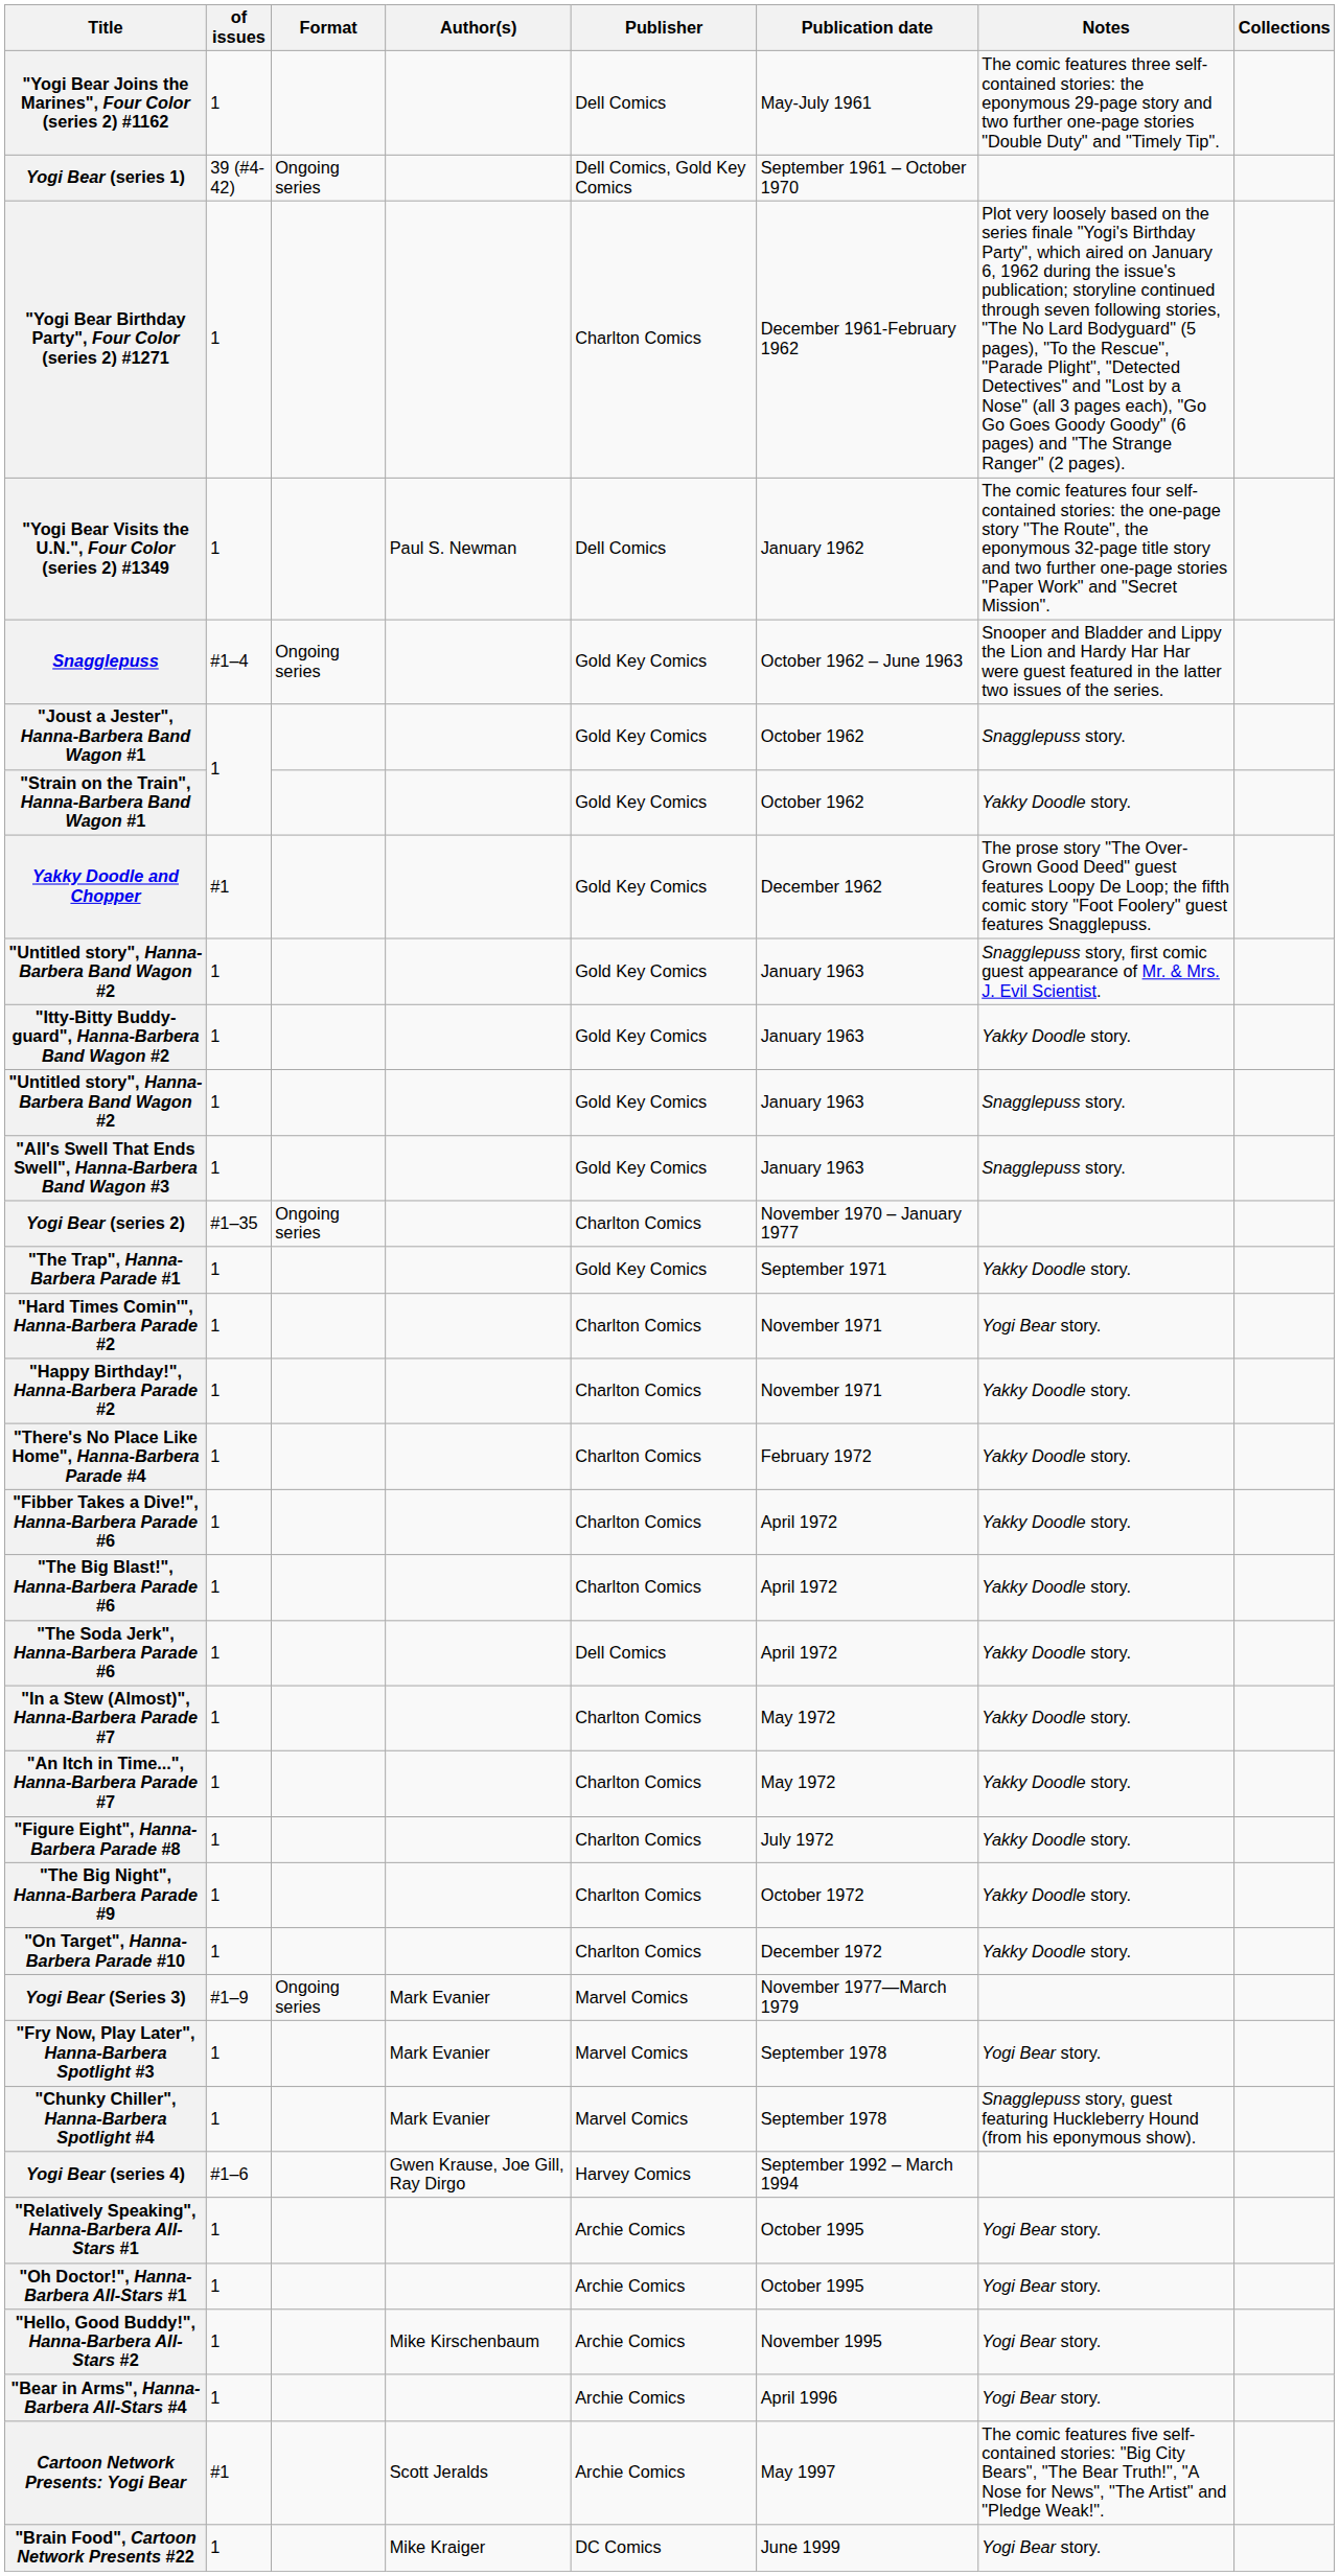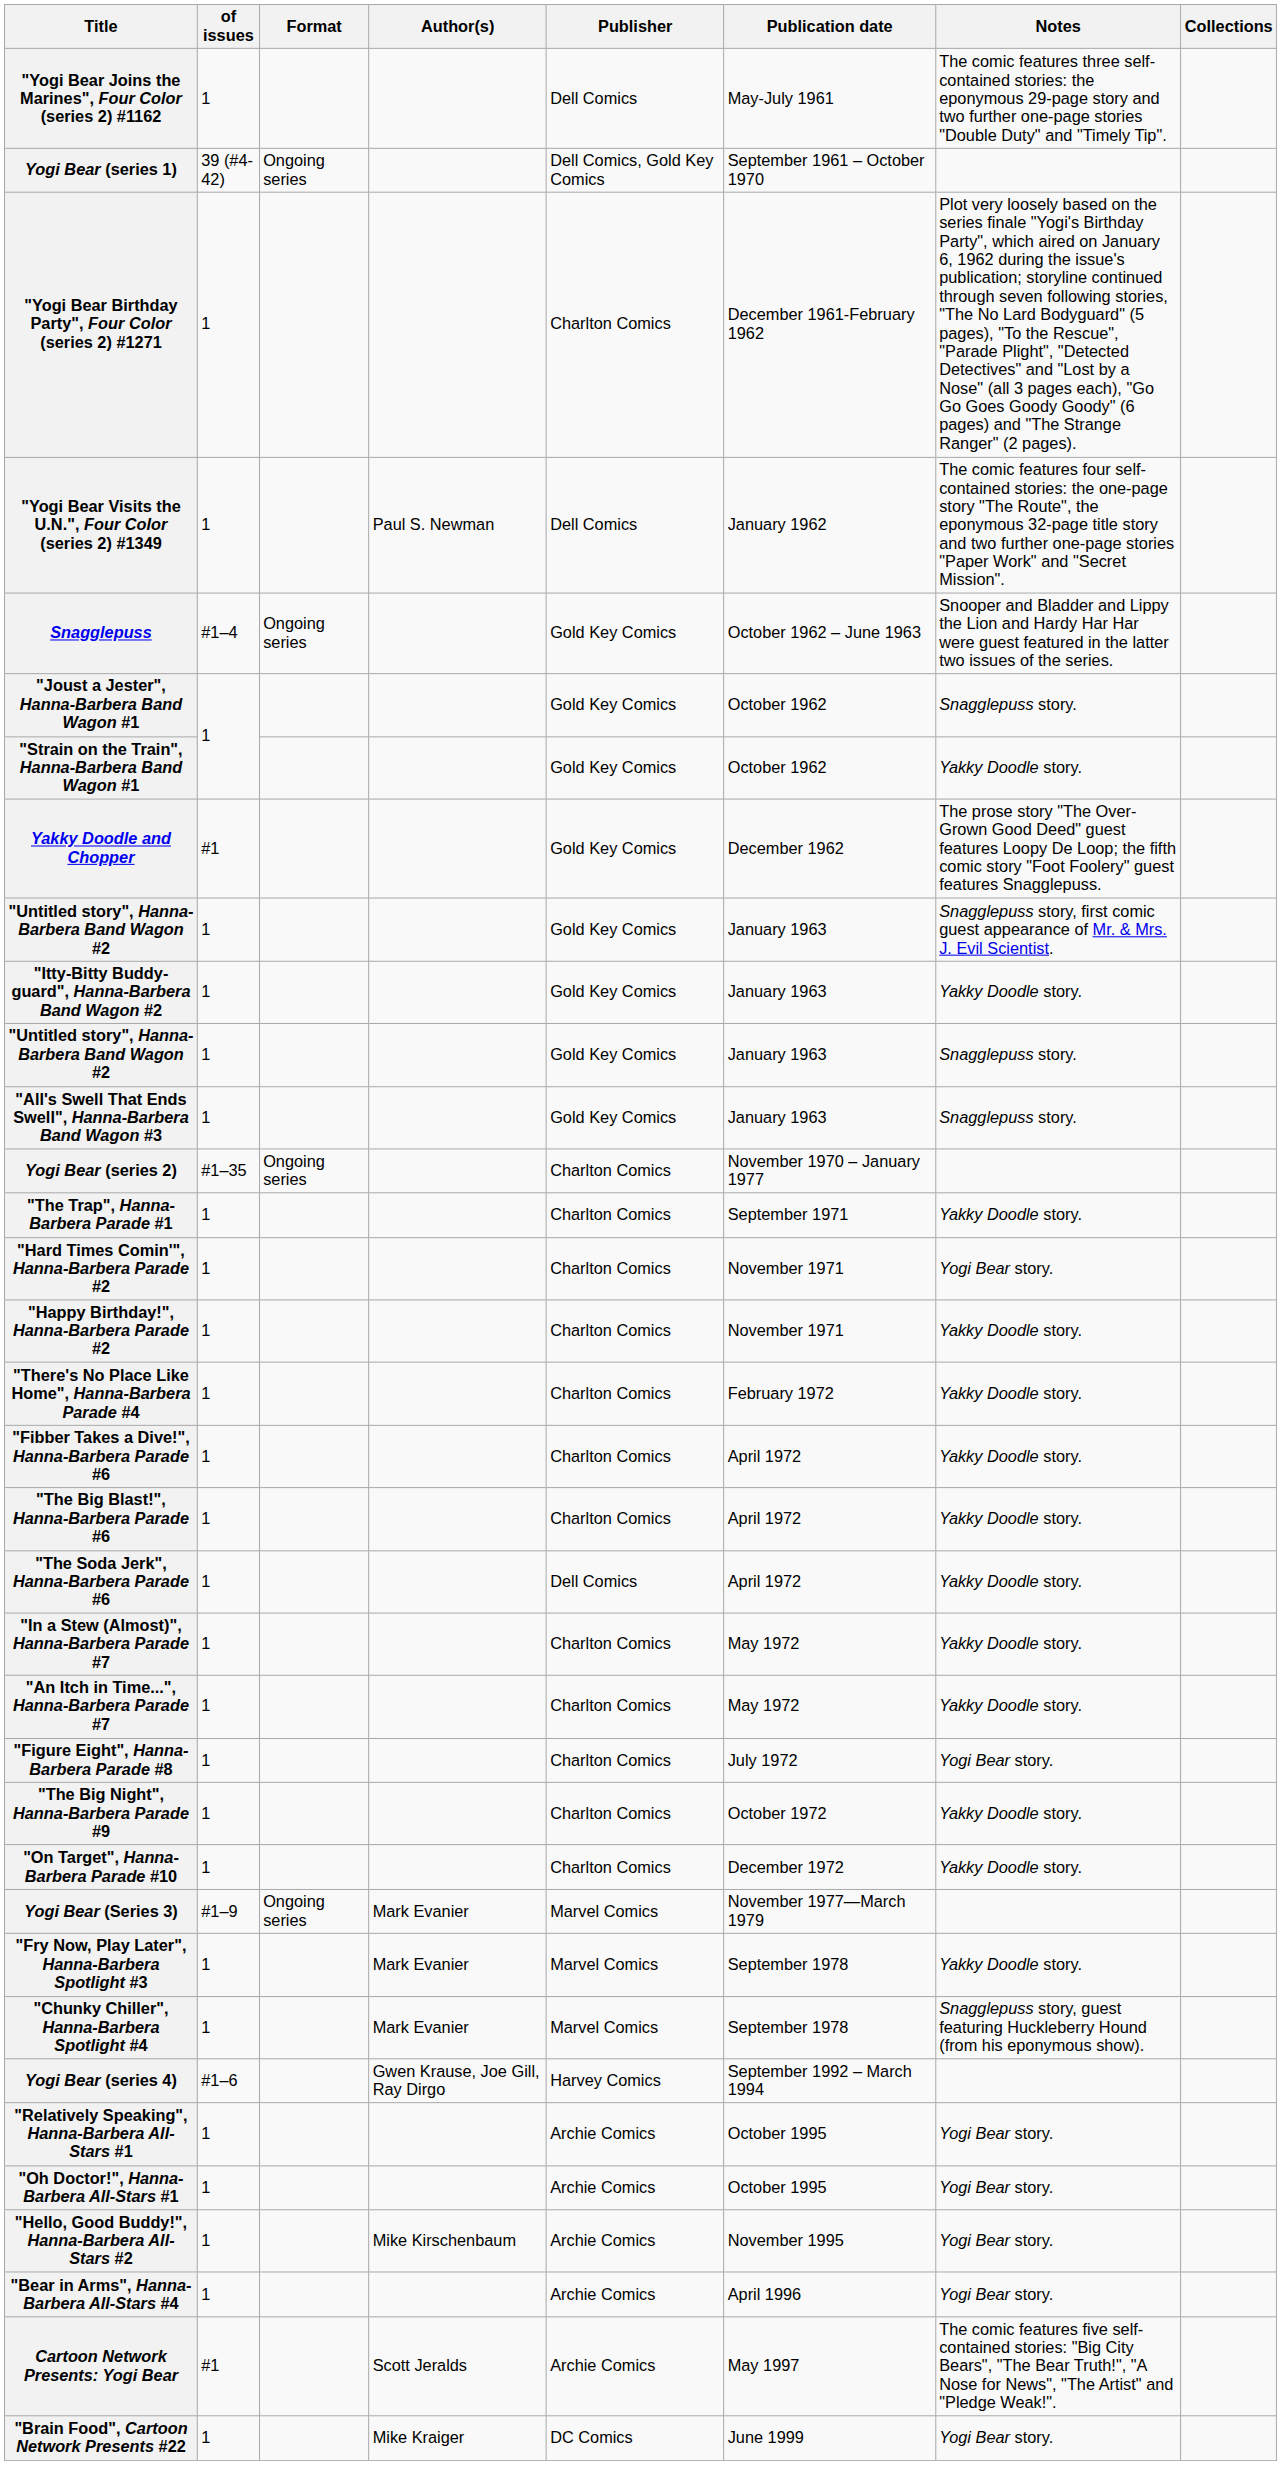"The Trap", Hanna-Barbera Parade #1 | Publisher: Gold Key Comics -> Charlton Comics
"Figure Eight", Hanna-Barbera Parade #8 | Notes: Yakky Doodle story. -> Yogi Bear story.
"Fry Now, Play Later", Hanna-Barbera Spotlight #3 | Notes: Yogi Bear story. -> Yakky Doodle story.
